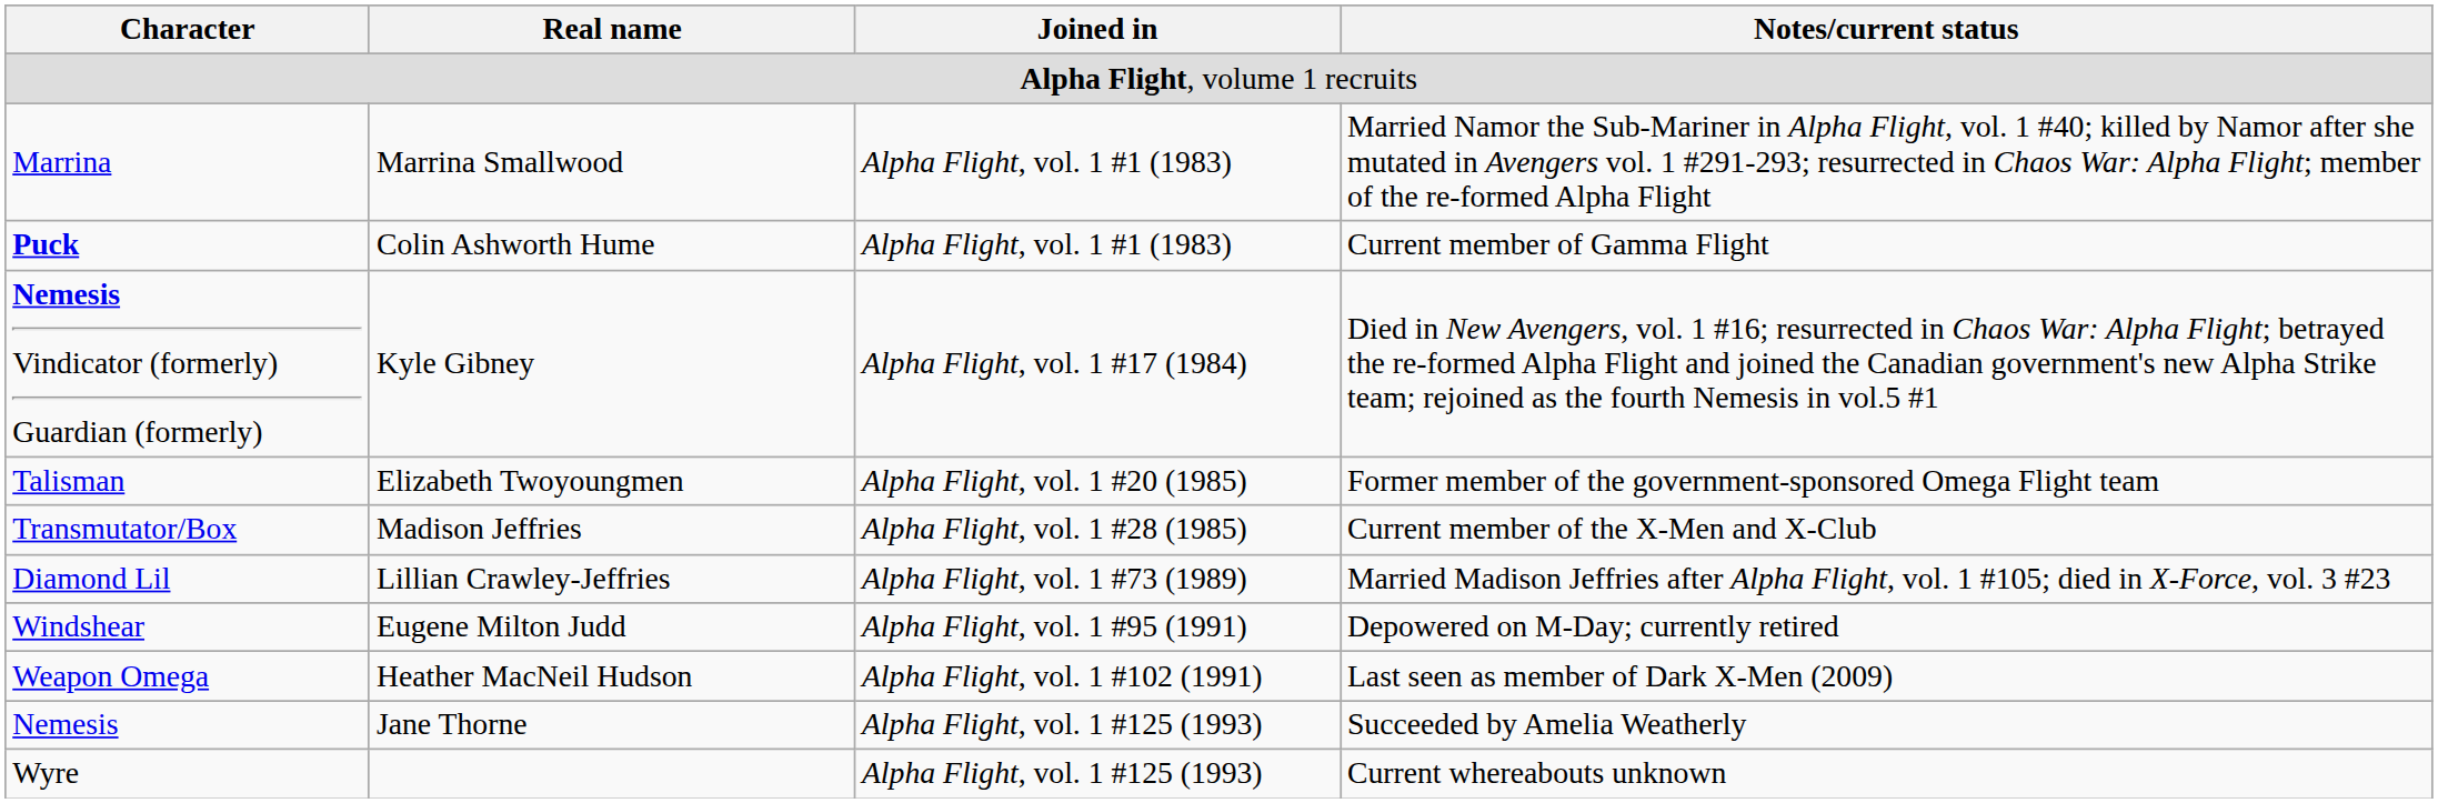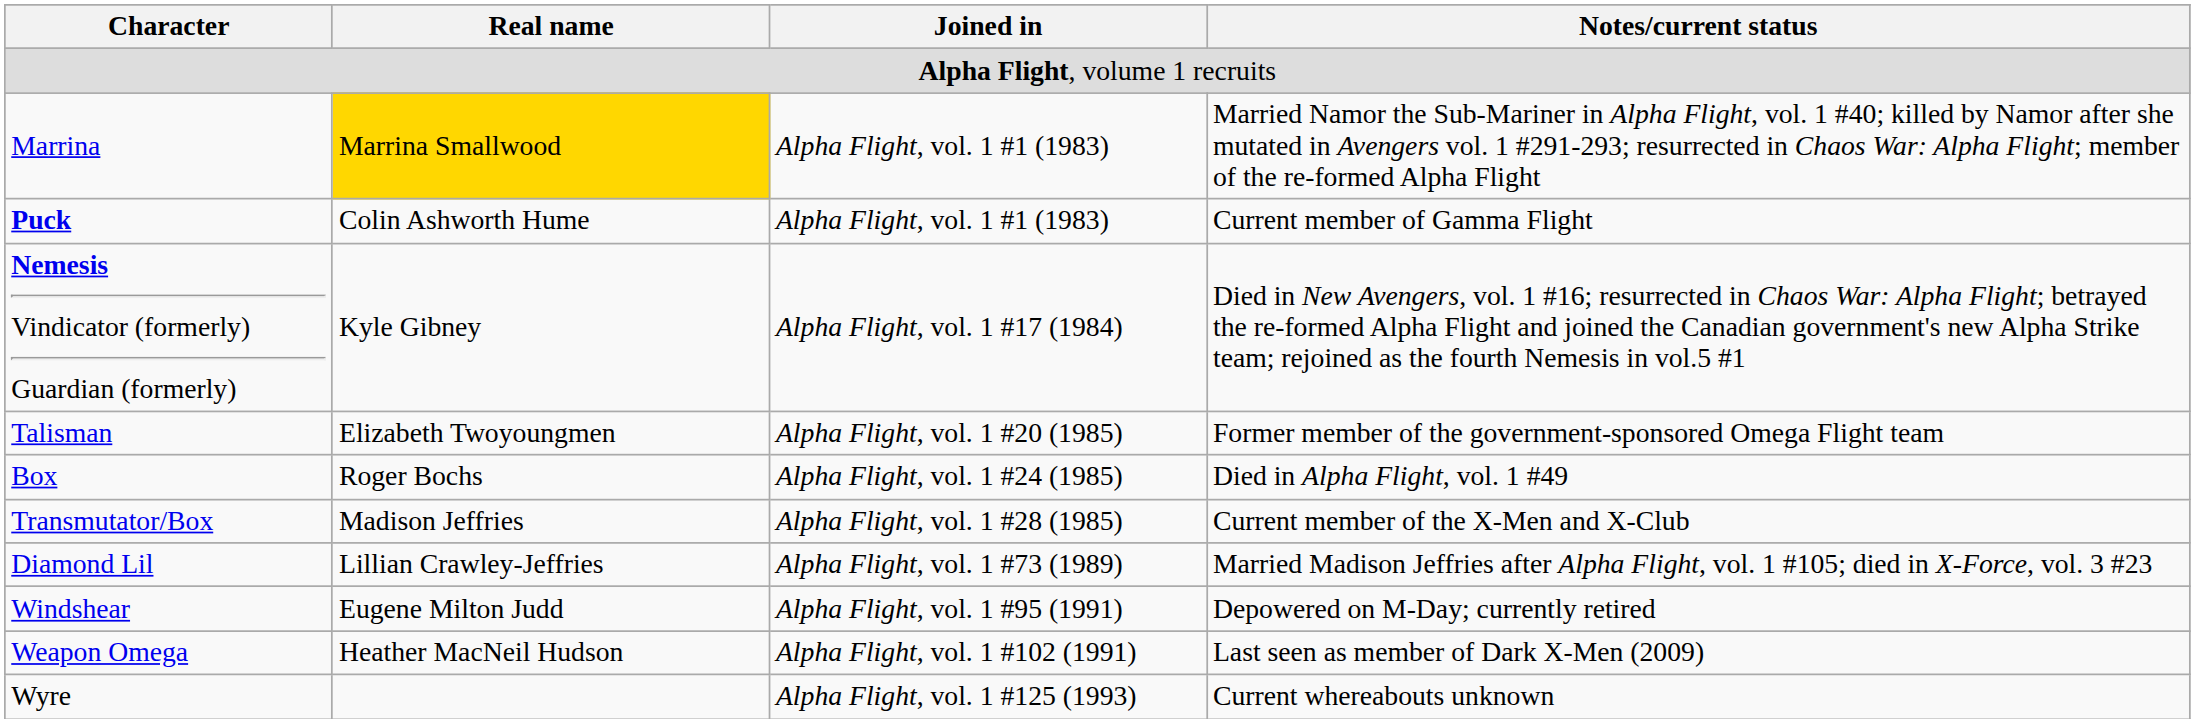Marrina | Real name: no background -> gold background
+ row: Box | Roger Bochs | Alpha Flight, vol. 1 #24 (1985) | Died in Alpha Flight, vol. 1 #49
- row: Nemesis | Jane Thorne | Alpha Flight, vol. 1 #125 (1993) | Succeeded by Amelia Weatherly
